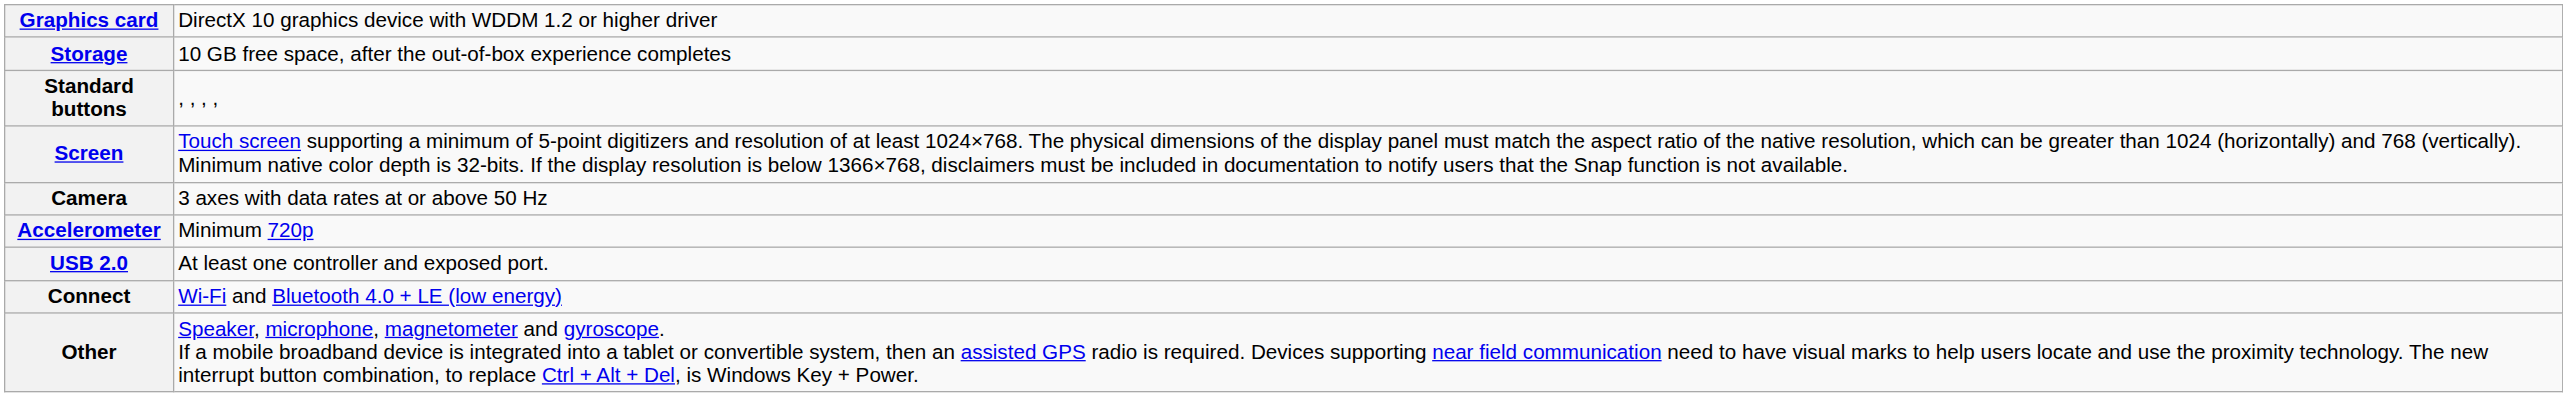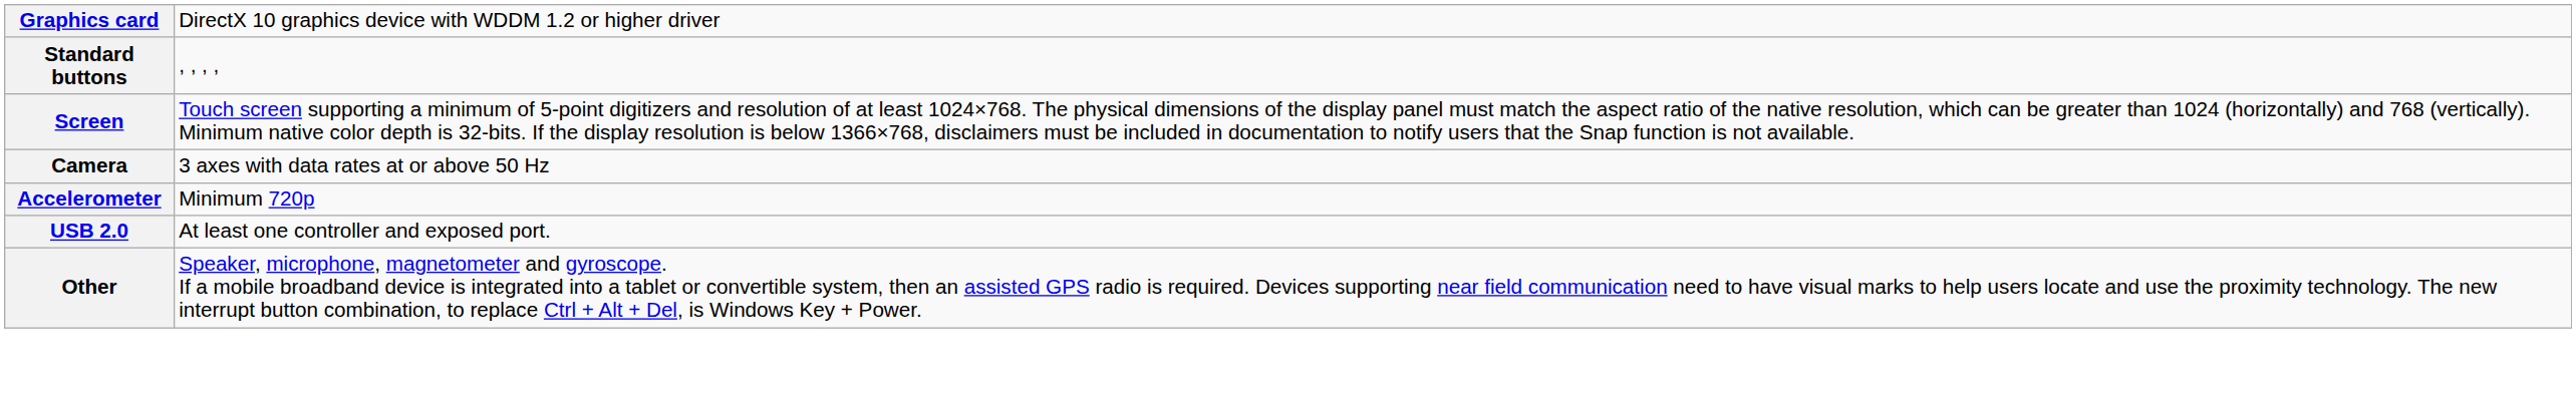- row: Storage | 10 GB free space, after the out-of-box experience completes
- row: Connect | Wi-Fi and Bluetooth 4.0 + LE (low energy)
